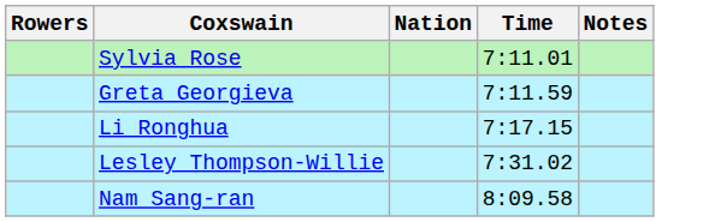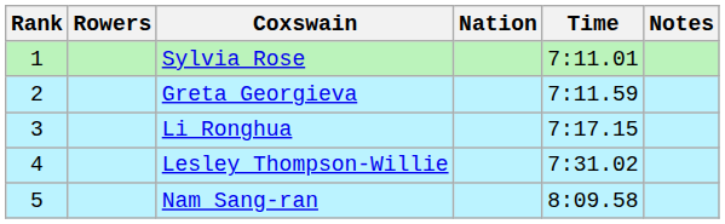+ column: Rank | 1 | 2 | 3 | 4 | 5
